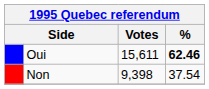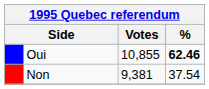Oui | Votes: 15,611 -> 10,855
Non | Votes: 9,398 -> 9,381
